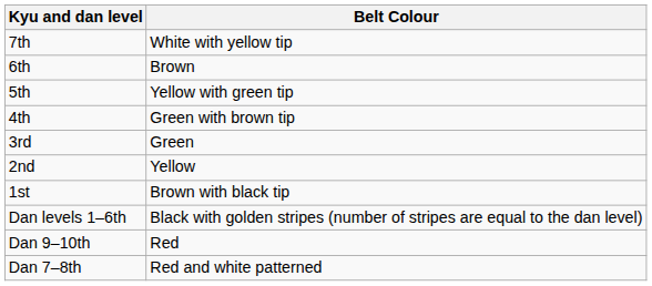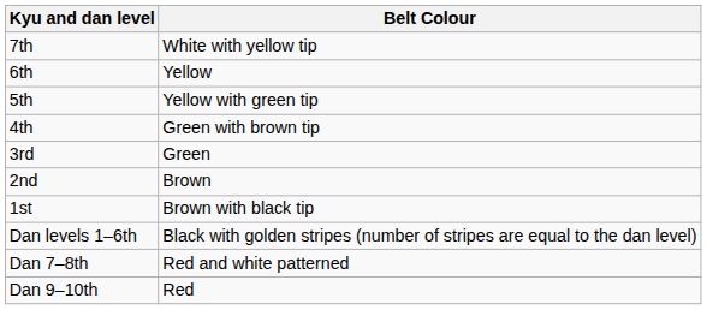6th | Belt Colour: Brown -> Yellow
2nd | Belt Colour: Yellow -> Brown
rows swapped: Dan 7–8th <-> Dan 9–10th
